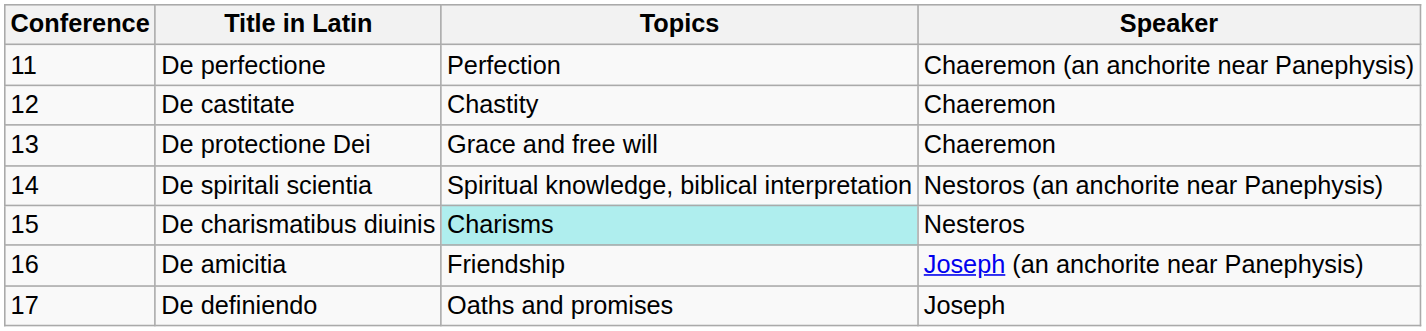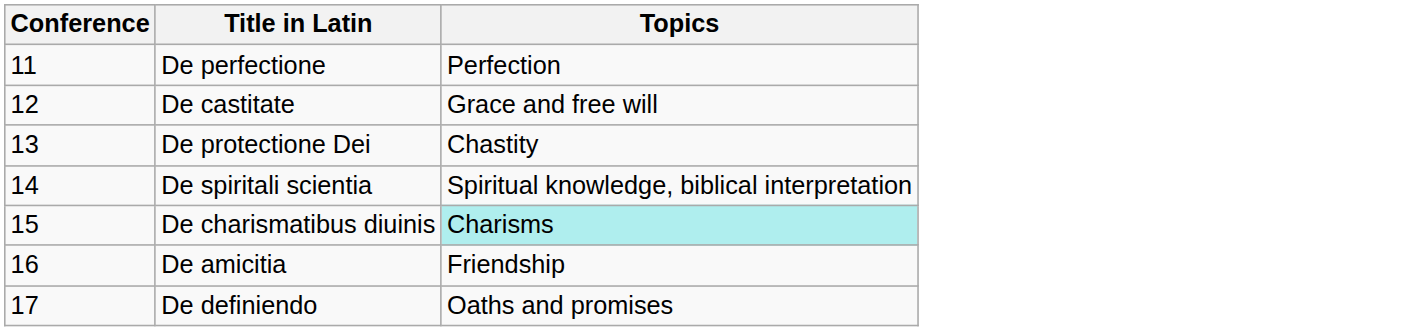- column: Speaker | Chaeremon (an anchorite near Panephysis) | Chaeremon | Chaeremon | Nestoros (an anchorite near Panephysis) | Nesteros | Joseph (an anchorite near Panephysis) | Joseph
De castitate | Topics: Chastity -> Grace and free will
De protectione Dei | Topics: Grace and free will -> Chastity
